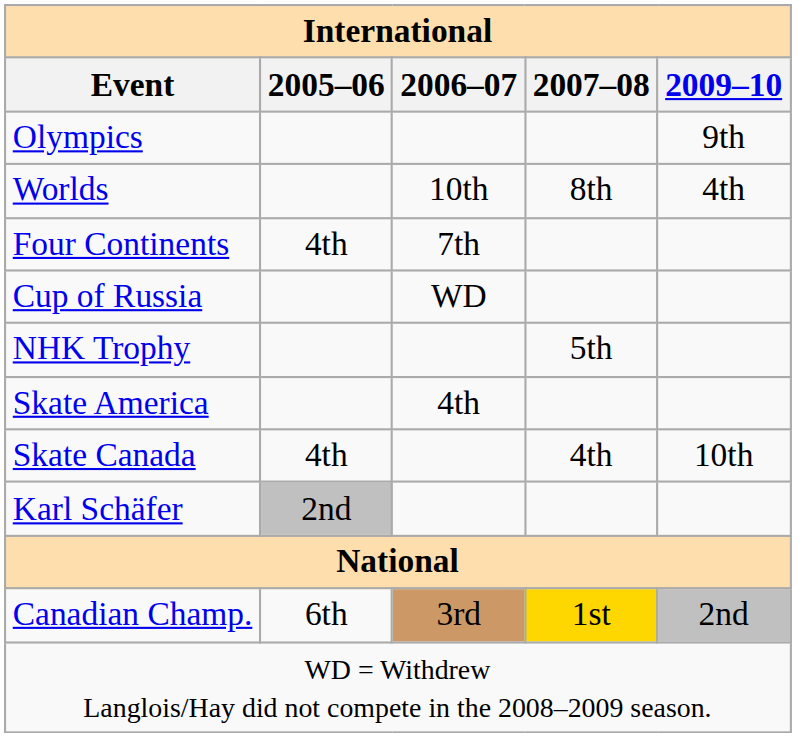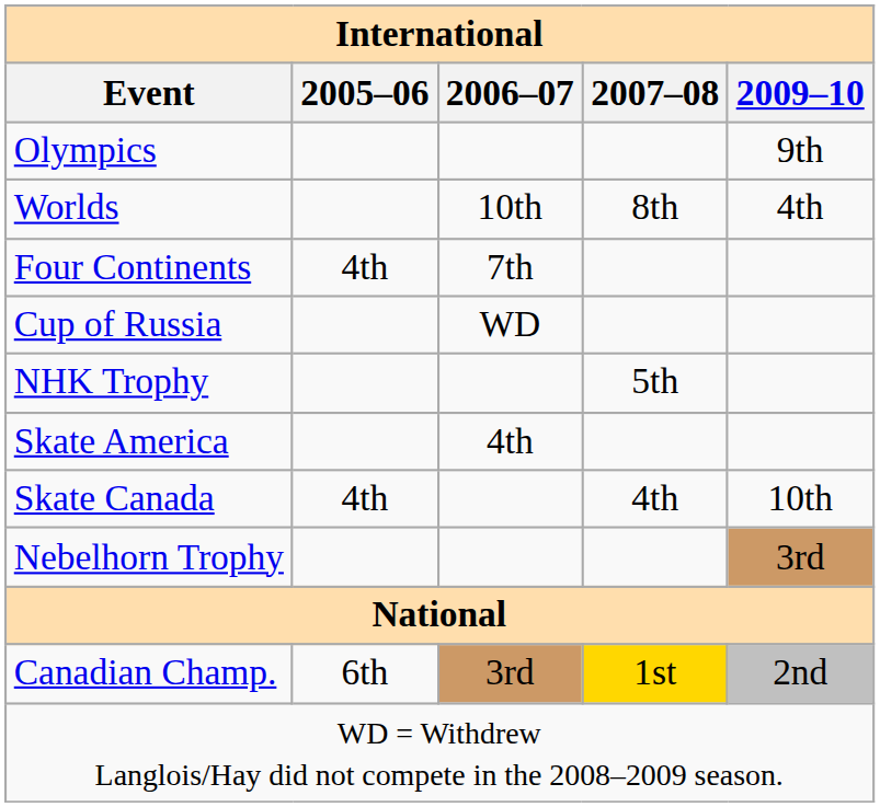- row: Karl Schäfer | 2nd
+ row: Nebelhorn Trophy | 3rd
